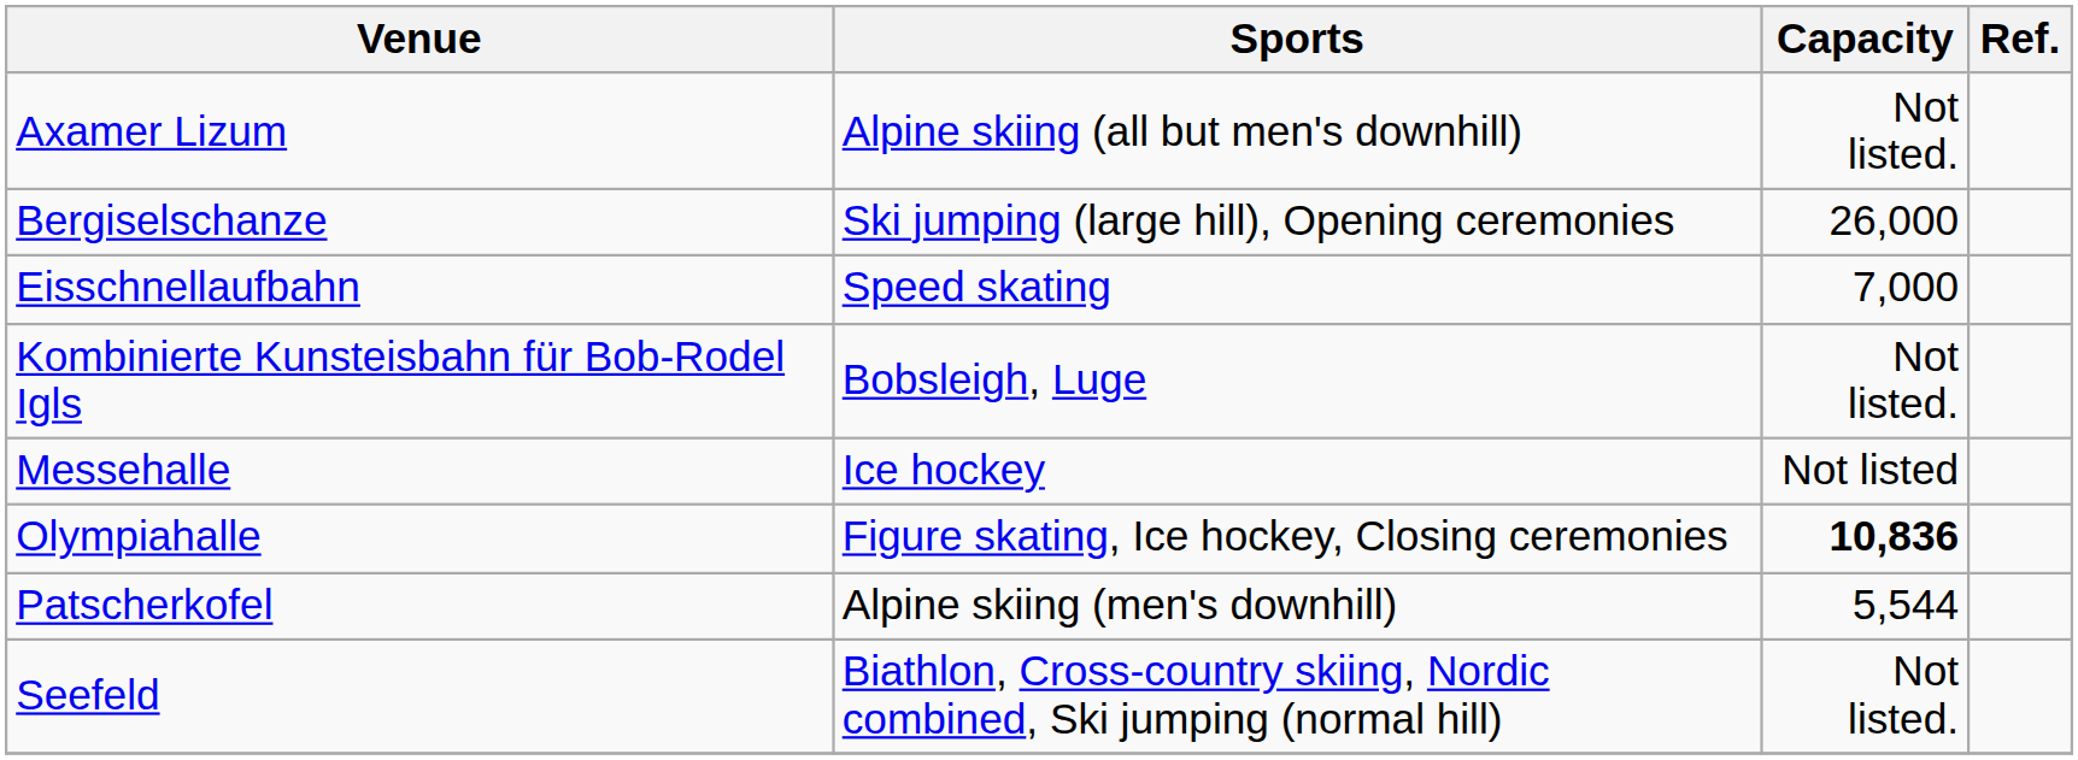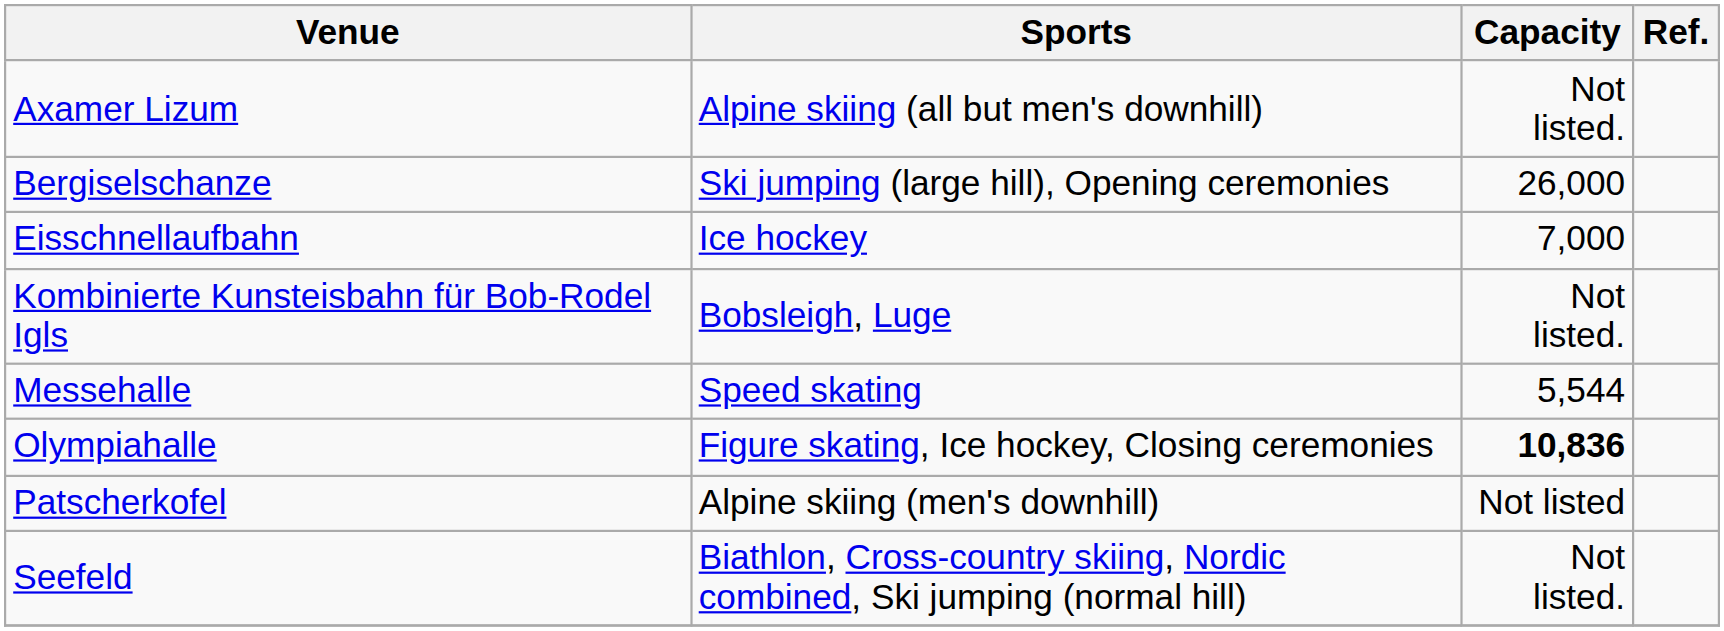Eisschnellaufbahn | Sports: Speed skating -> Ice hockey
Messehalle | Sports: Ice hockey -> Speed skating
Messehalle | Capacity: Not listed -> 5,544
Patscherkofel | Capacity: 5,544 -> Not listed
